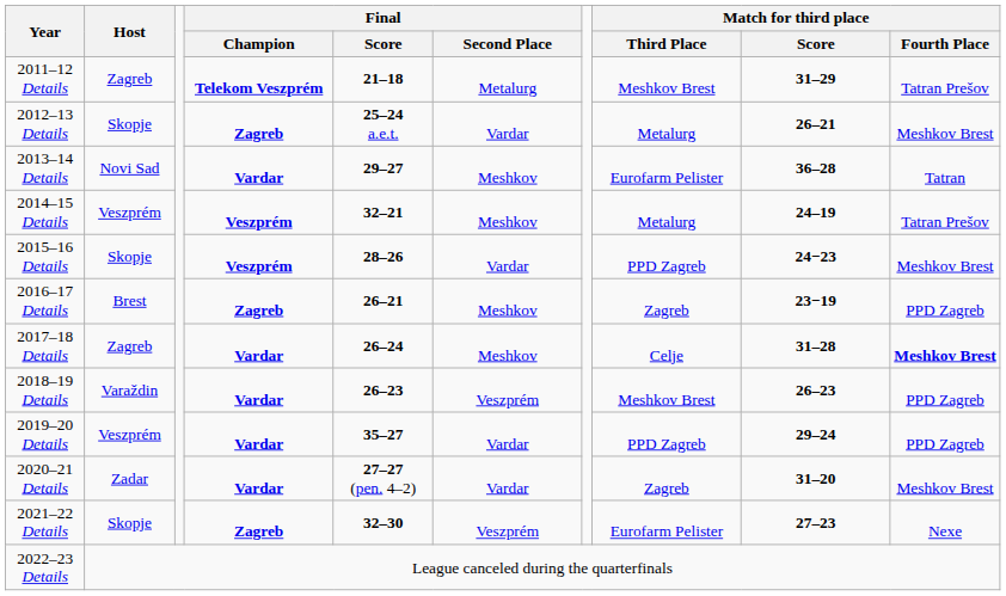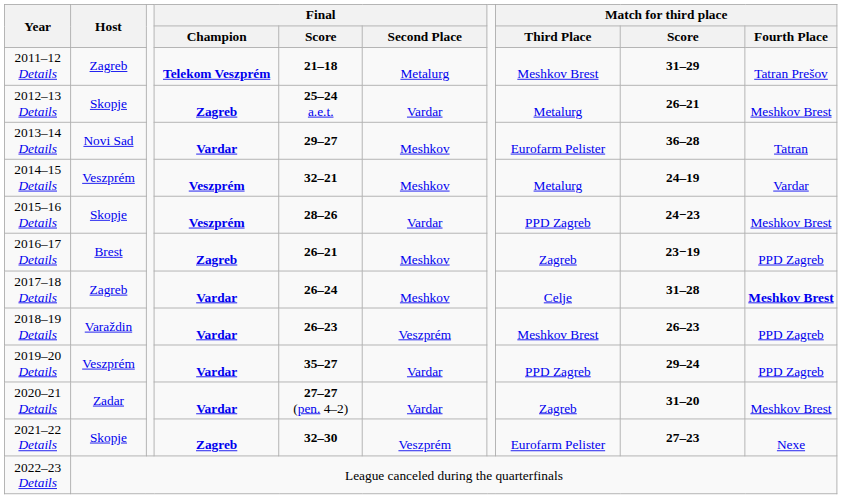2014–15 Details | Match for third place / Fourth Place: Tatran Prešov -> Vardar
